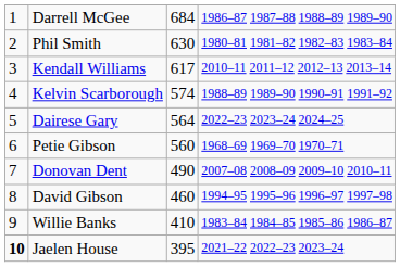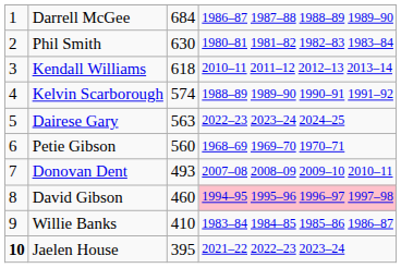Kendall Williams | column 3: 617 -> 618
Dairese Gary | column 3: 564 -> 563
Donovan Dent | column 3: 490 -> 493
David Gibson | column 4: no background -> pink background
